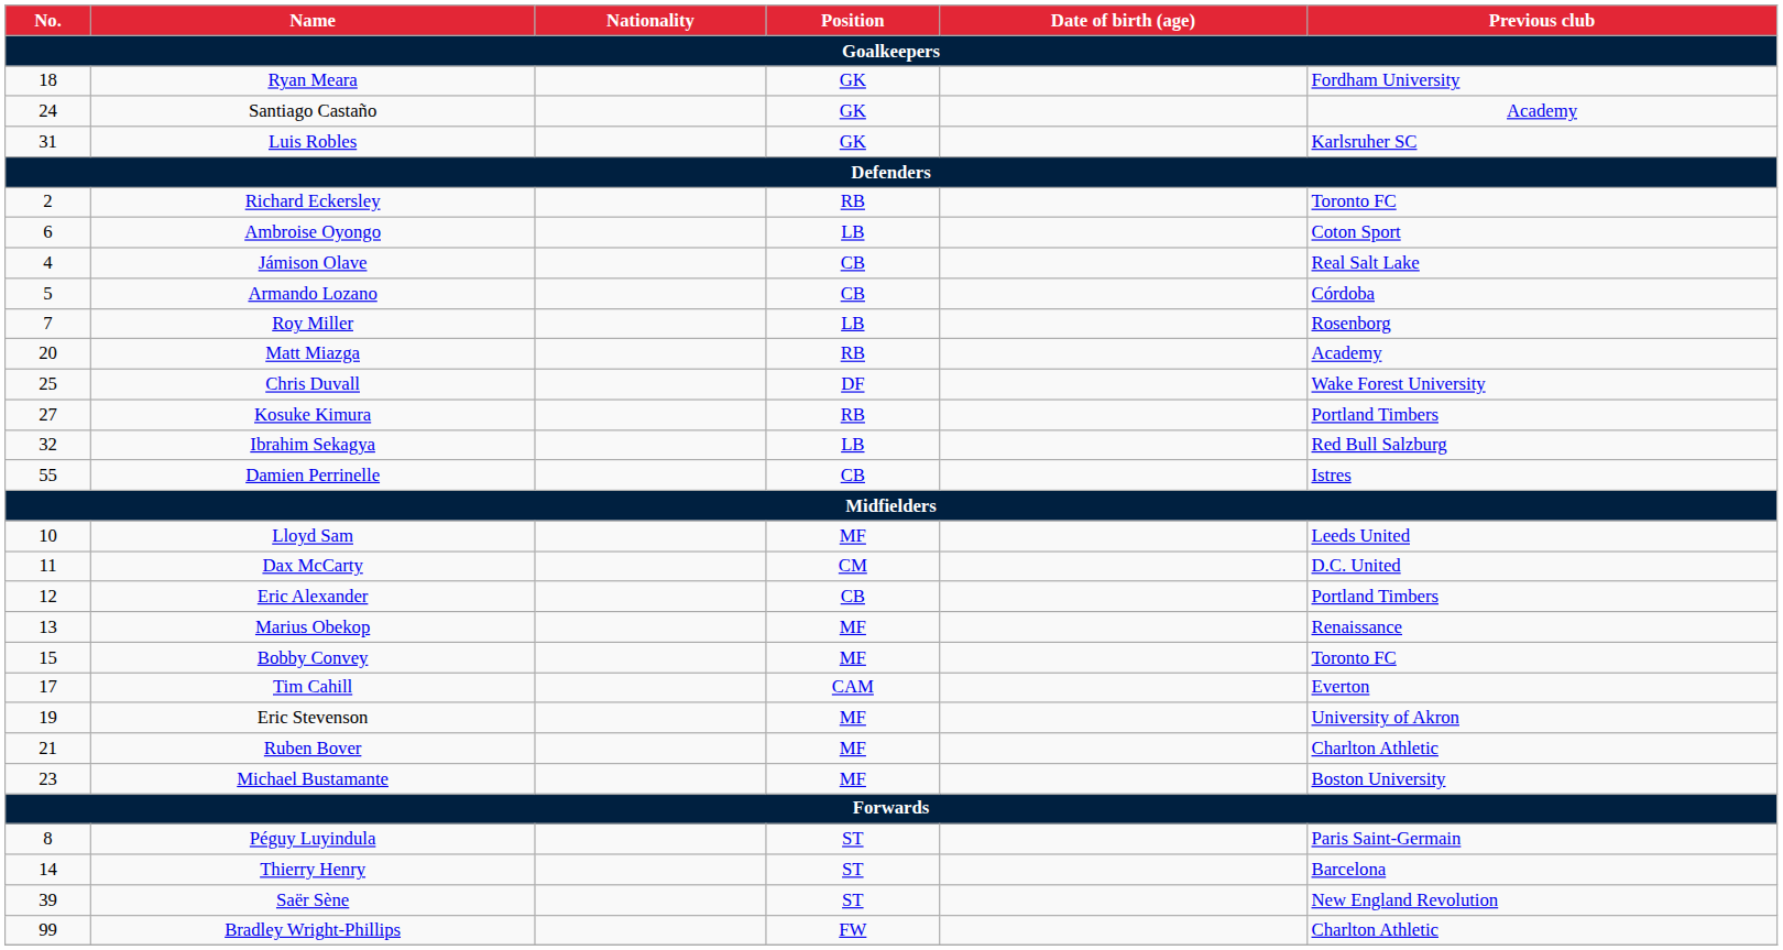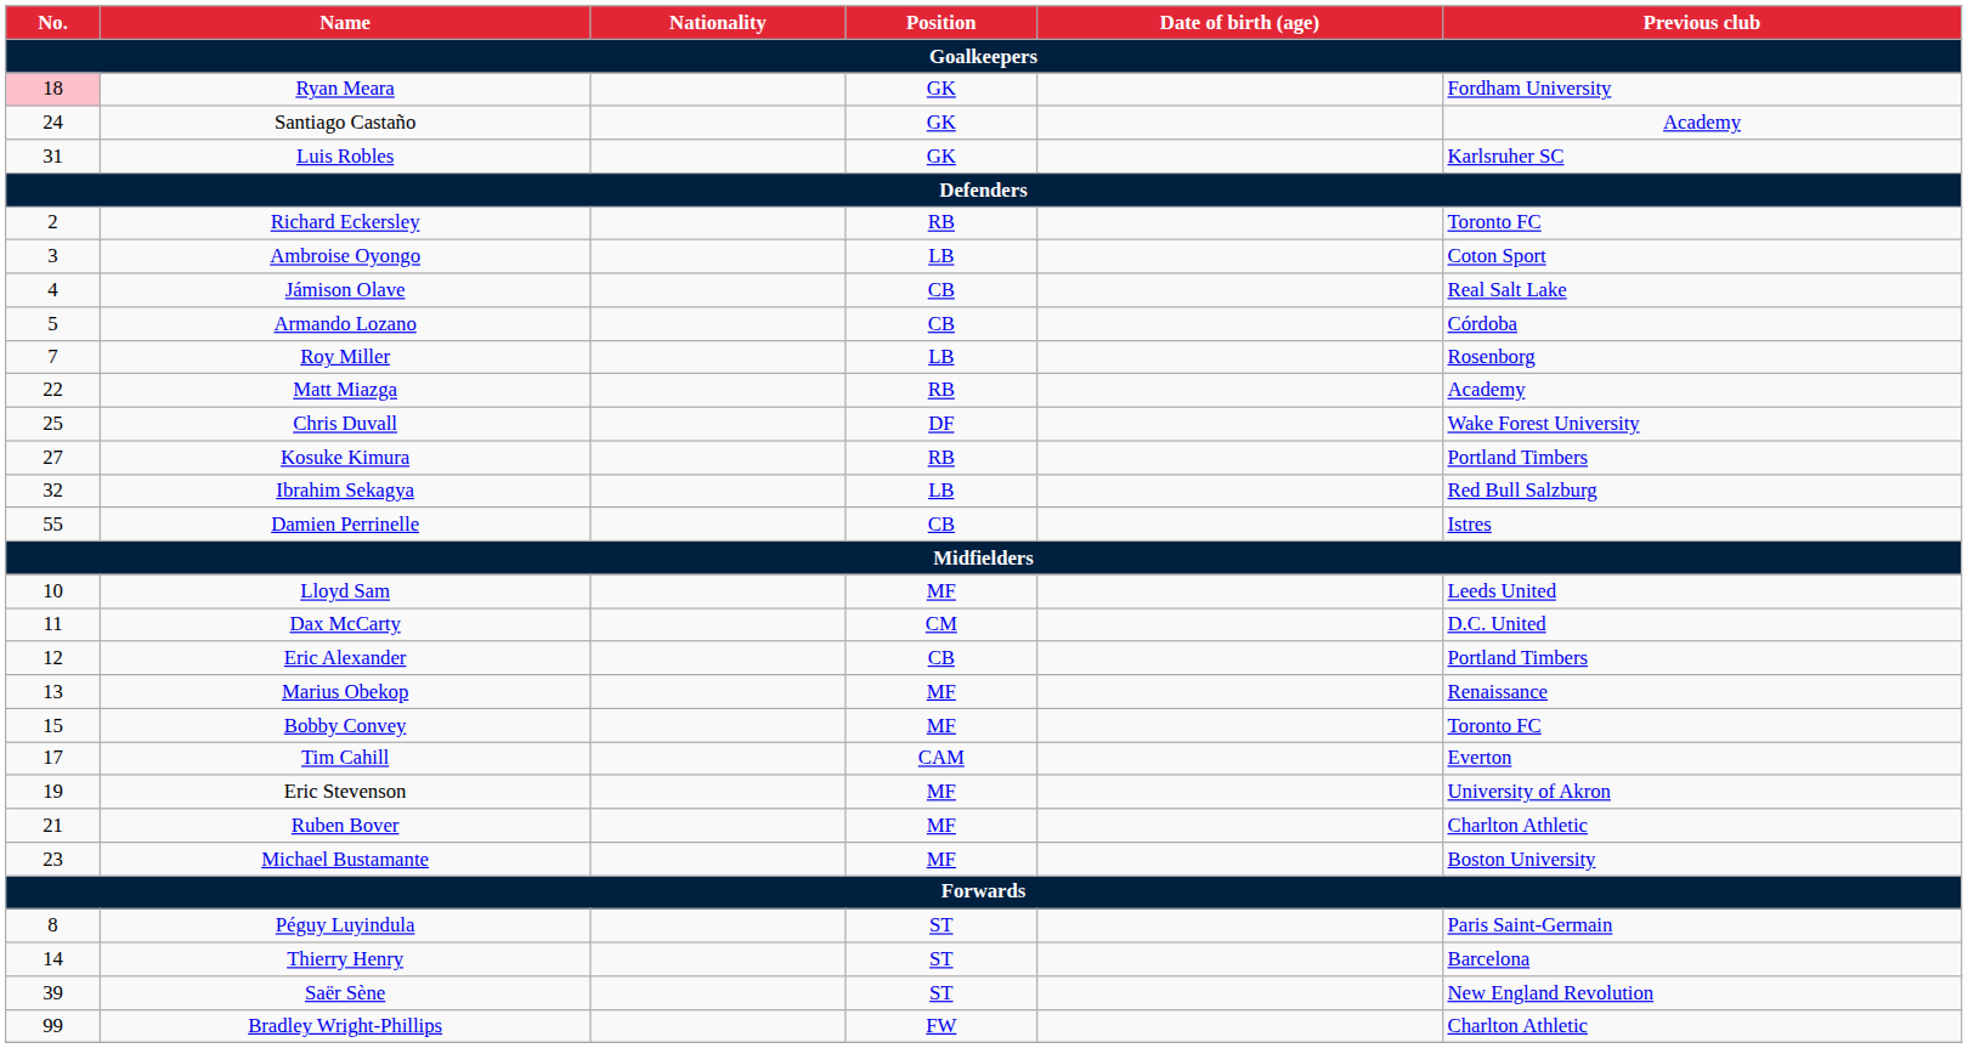Ryan Meara | No.: no background -> pink background
Ambroise Oyongo | No.: 6 -> 3
Matt Miazga | No.: 20 -> 22
